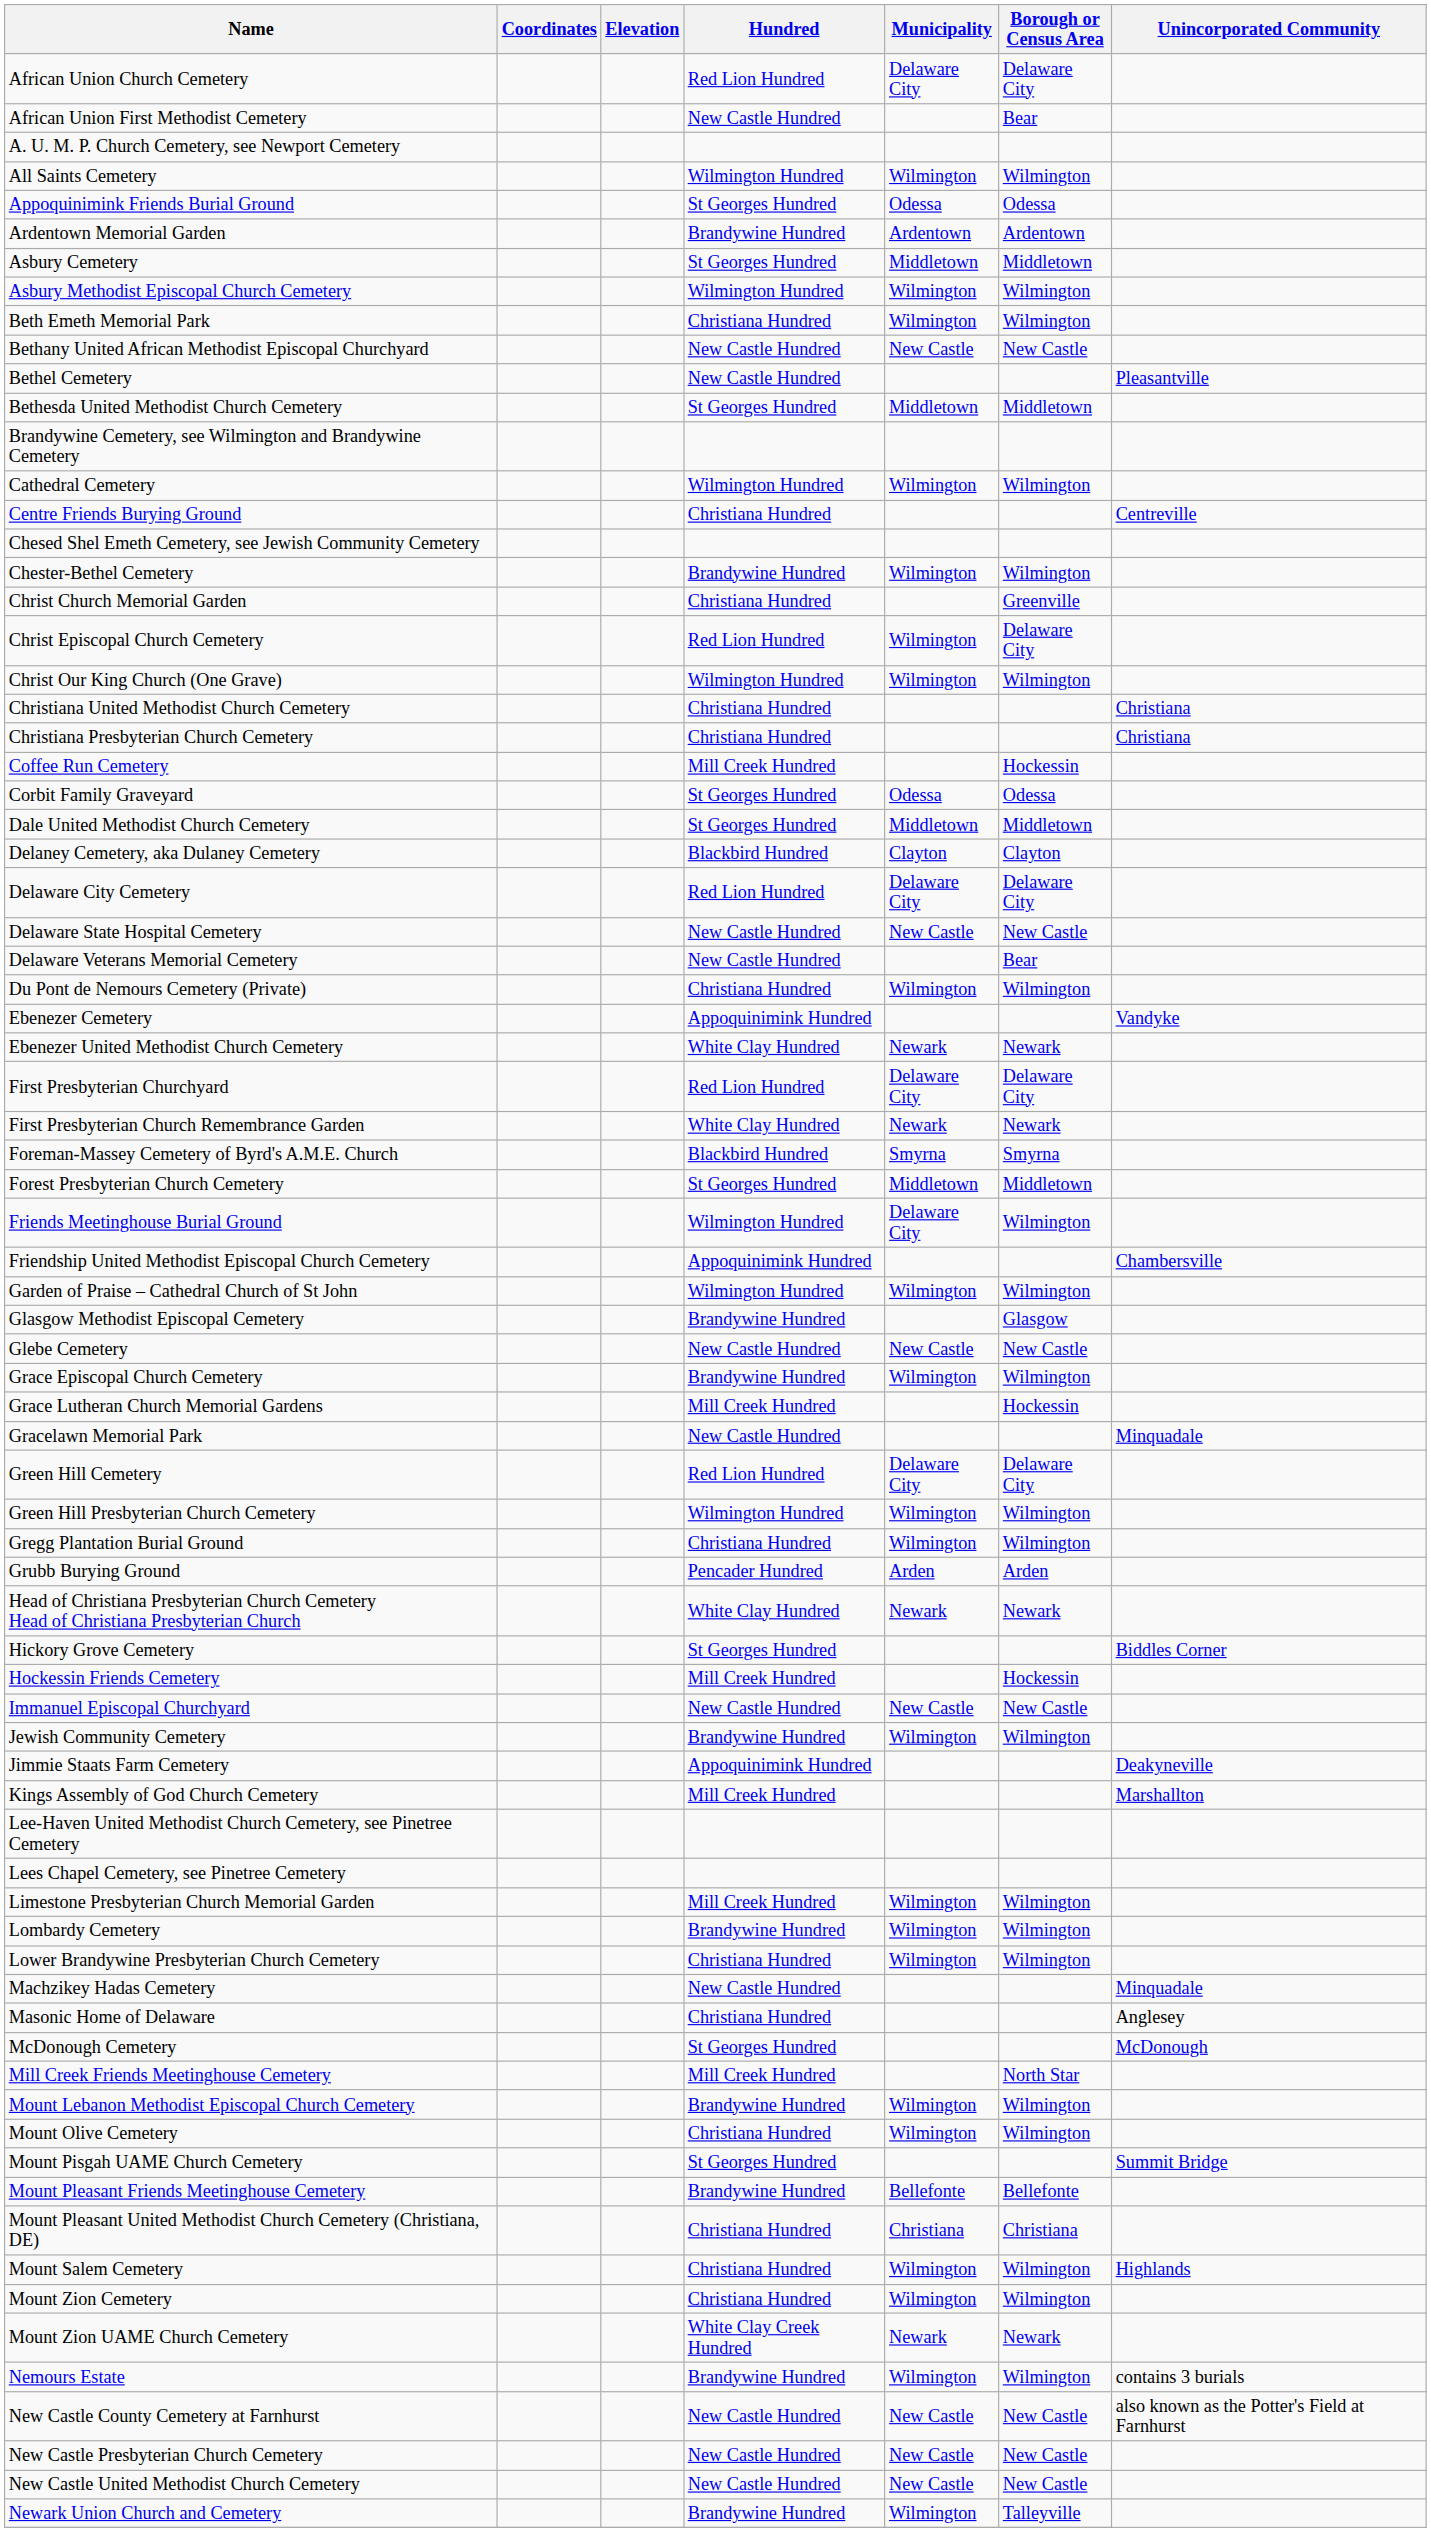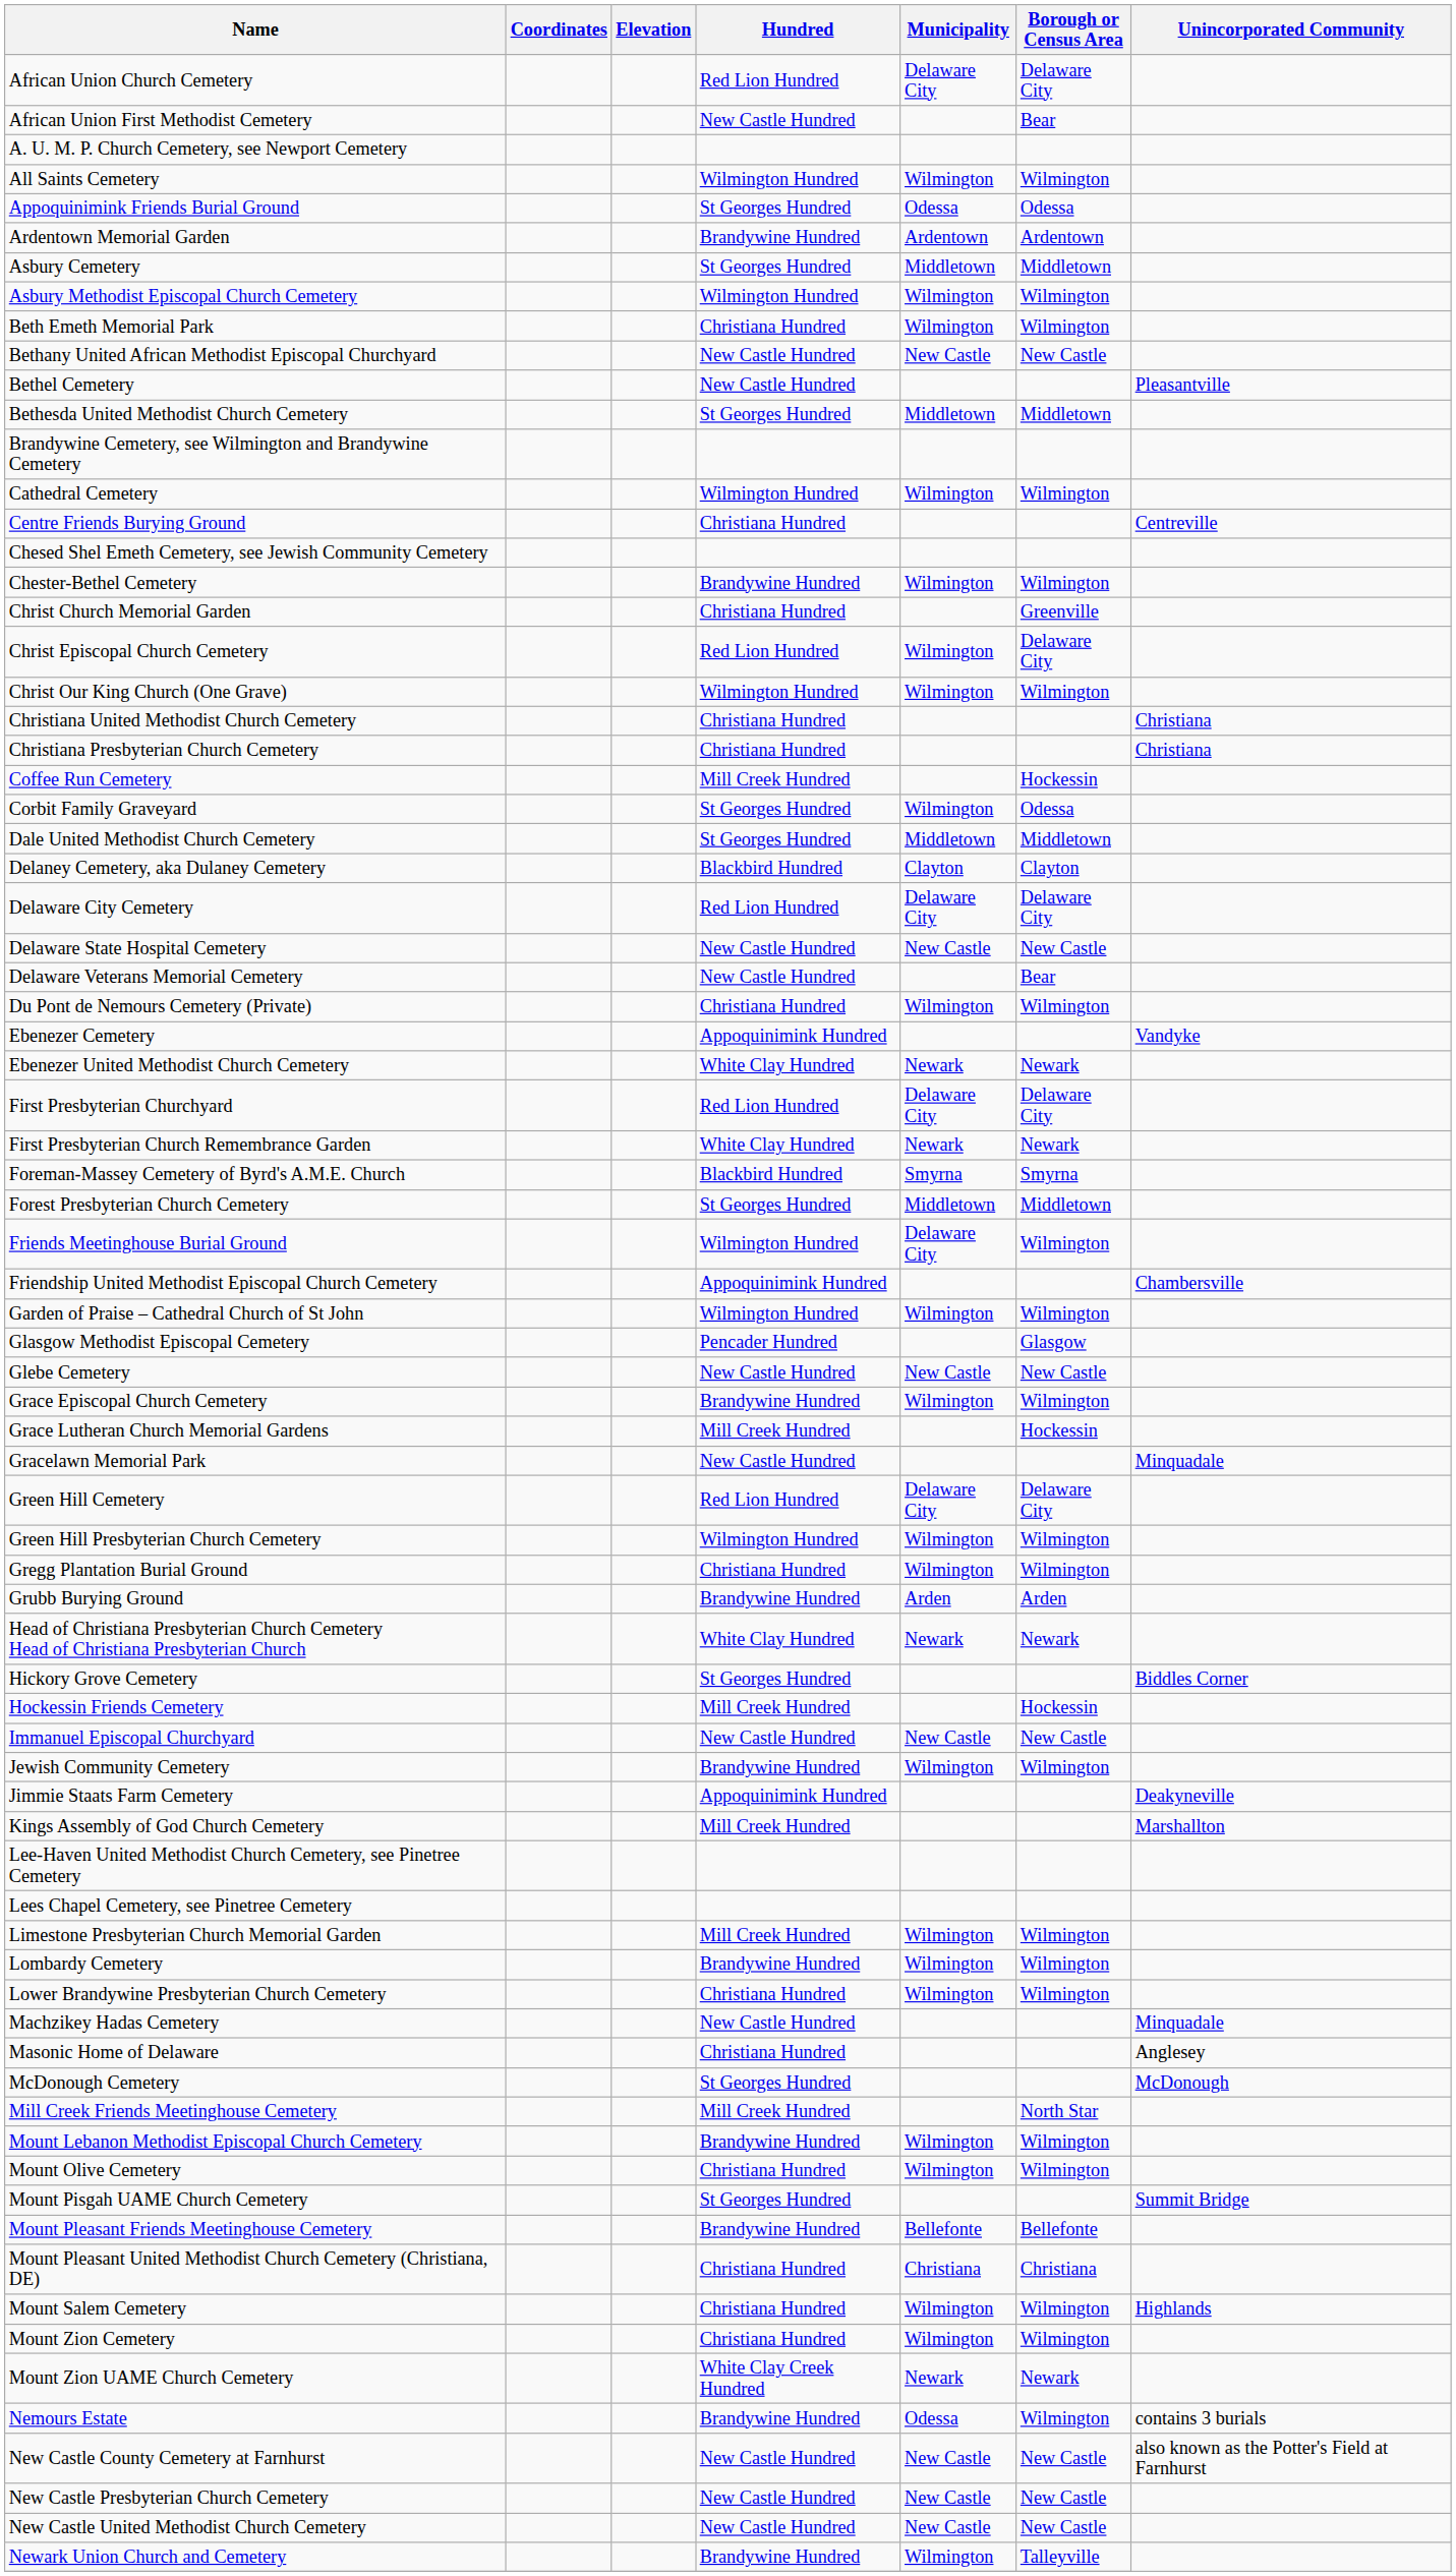Corbit Family Graveyard | Municipality: Odessa -> Wilmington
Glasgow Methodist Episcopal Cemetery | Hundred: Brandywine Hundred -> Pencader Hundred
Grubb Burying Ground | Hundred: Pencader Hundred -> Brandywine Hundred
Nemours Estate | Municipality: Wilmington -> Odessa
